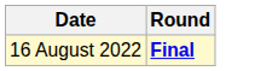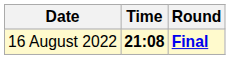+ column: Time | 21:08
